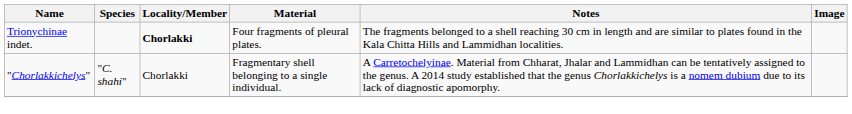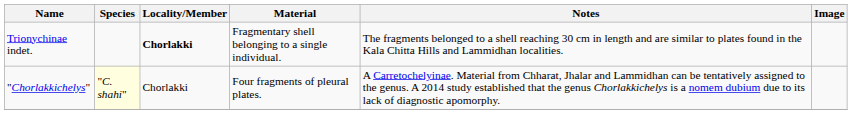Trionychinae indet. | Material: Four fragments of pleural plates. -> Fragmentary shell belonging to a single individual.
"Chorlakkichelys" | Species: no background -> lightyellow background
"Chorlakkichelys" | Material: Fragmentary shell belonging to a single individual. -> Four fragments of pleural plates.
